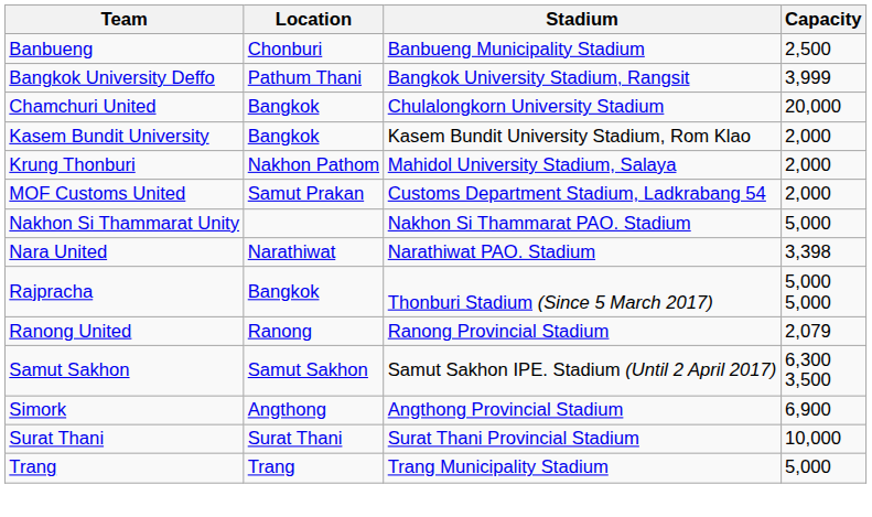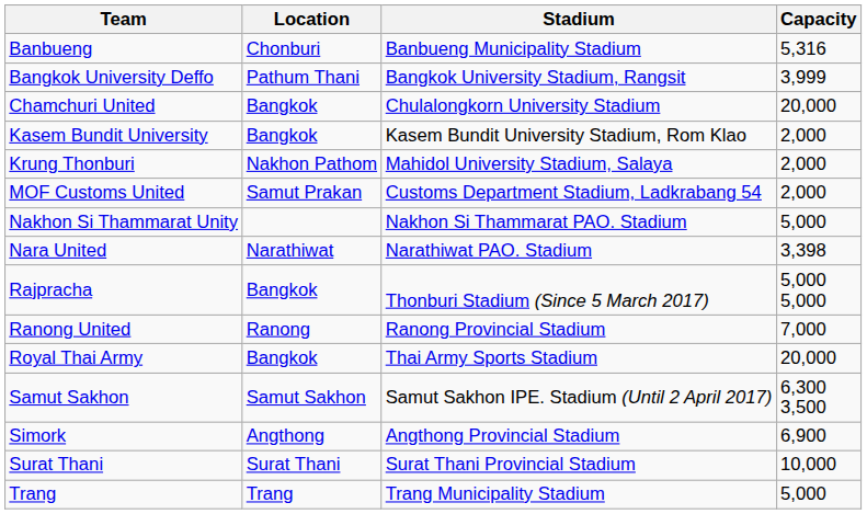Banbueng | Capacity: 2,500 -> 5,316
Ranong United | Capacity: 2,079 -> 7,000
+ row: Royal Thai Army | Bangkok | Thai Army Sports Stadium | 20,000
